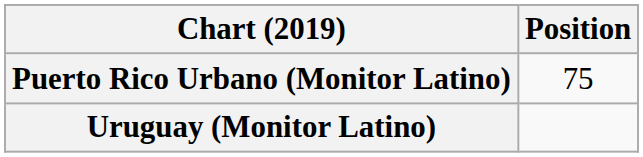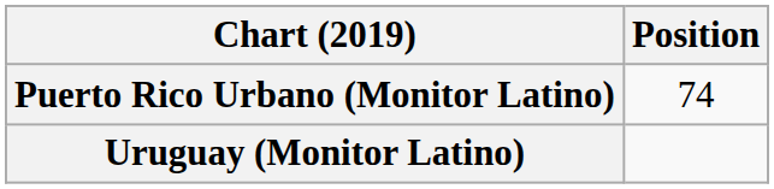Puerto Rico Urbano (Monitor Latino) | Position: 75 -> 74
